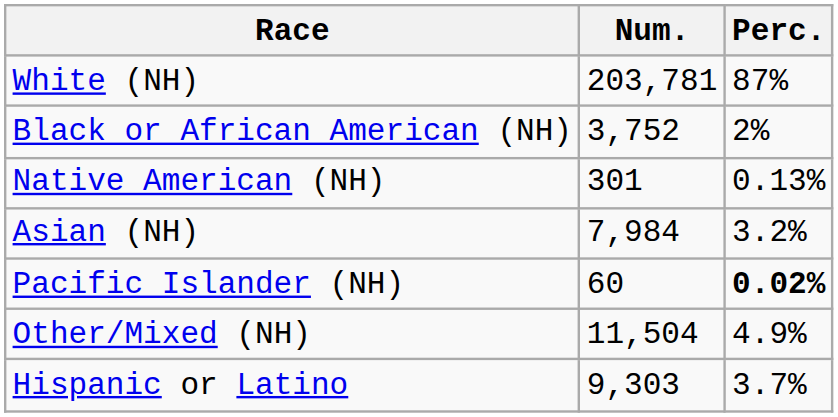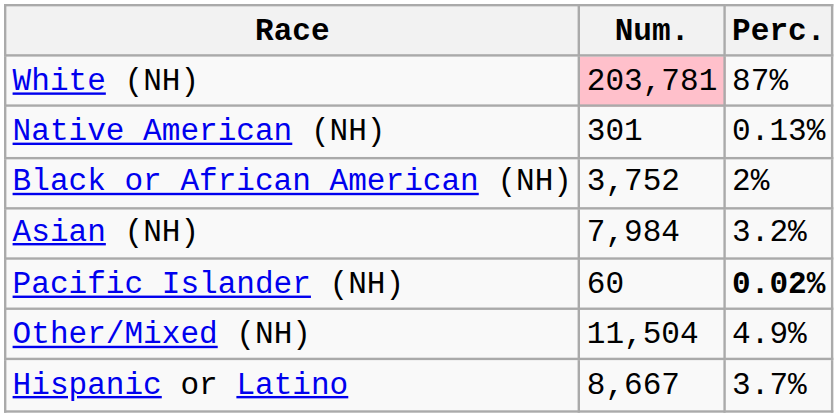White (NH) | Num.: no background -> pink background
rows swapped: Black or African American (NH) <-> Native American (NH)
Hispanic or Latino | Num.: 9,303 -> 8,667
